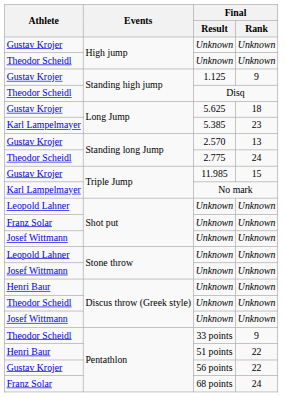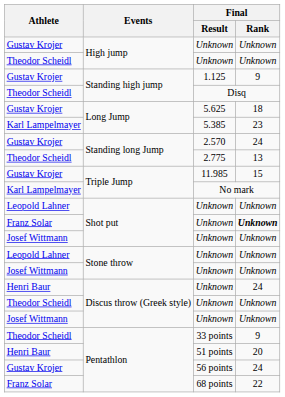2.570 | Final / Rank: 13 -> 24
2.775 | Final / Rank: 24 -> 13
Franz Solar / Unknown | Final / Rank: normal -> bold
Henri Baur / Unknown | Final / Rank: Unknown -> 24
51 points | Final / Rank: 22 -> 20
56 points | Final / Rank: 22 -> 24
68 points | Final / Rank: 24 -> 22
